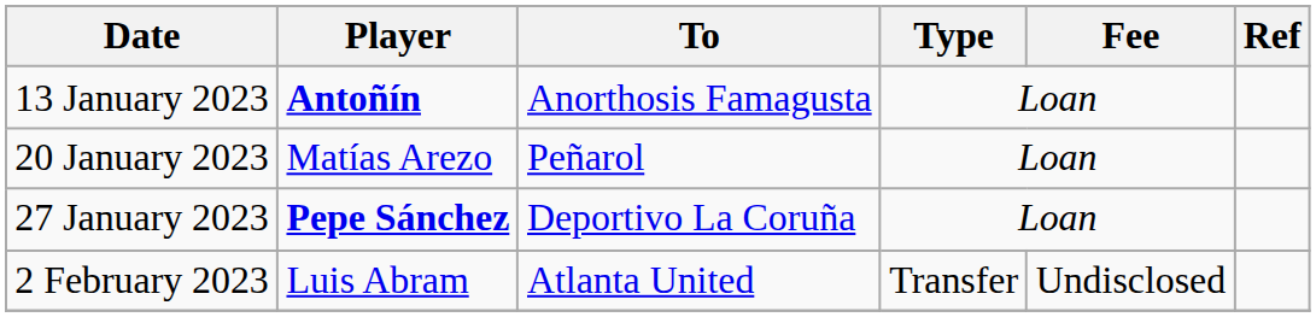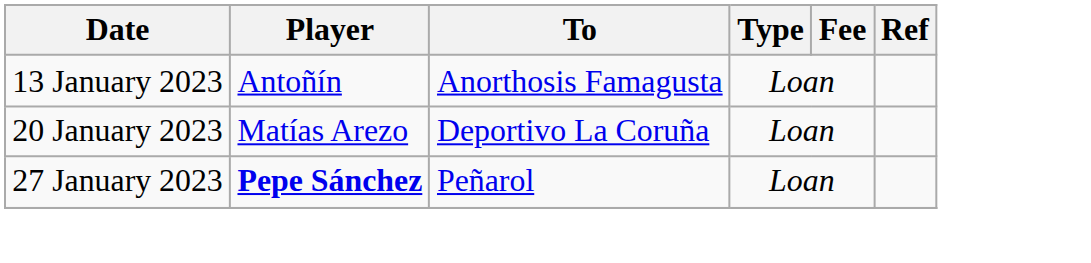13 January 2023 | Player: bold -> normal
20 January 2023 | To: Peñarol -> Deportivo La Coruña
27 January 2023 | To: Deportivo La Coruña -> Peñarol
- row: 2 February 2023 | Luis Abram | Atlanta United | Transfer | Undisclosed
